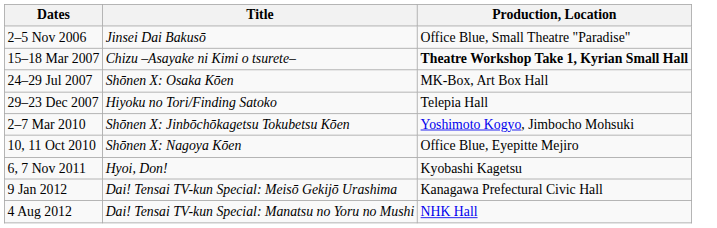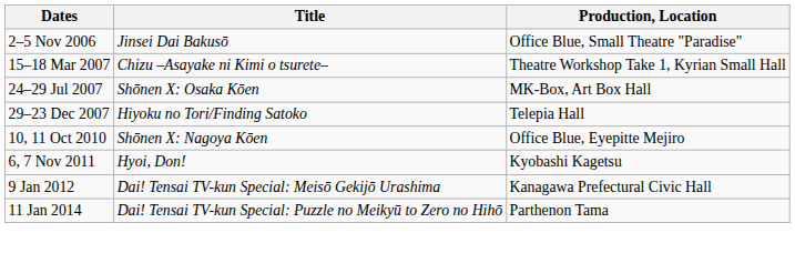15–18 Mar 2007 | Production, Location: bold -> normal
- row: 2–7 Mar 2010 | Shōnen X: Jinbōchōkagetsu Tokubetsu Kōen | Yoshimoto Kogyo, Jimbocho Mohsuki
- row: 4 Aug 2012 | Dai! Tensai TV-kun Special: Manatsu no Yoru no Mushi | NHK Hall
+ row: 11 Jan 2014 | Dai! Tensai TV-kun Special: Puzzle no Meikyū to Zero no Hihō | Parthenon Tama
